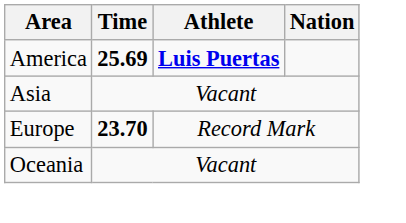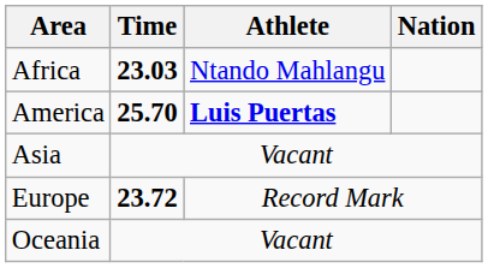+ row: Africa | 23.03 | Ntando Mahlangu
America | Time: 25.69 -> 25.70
Europe | Time: 23.70 -> 23.72
